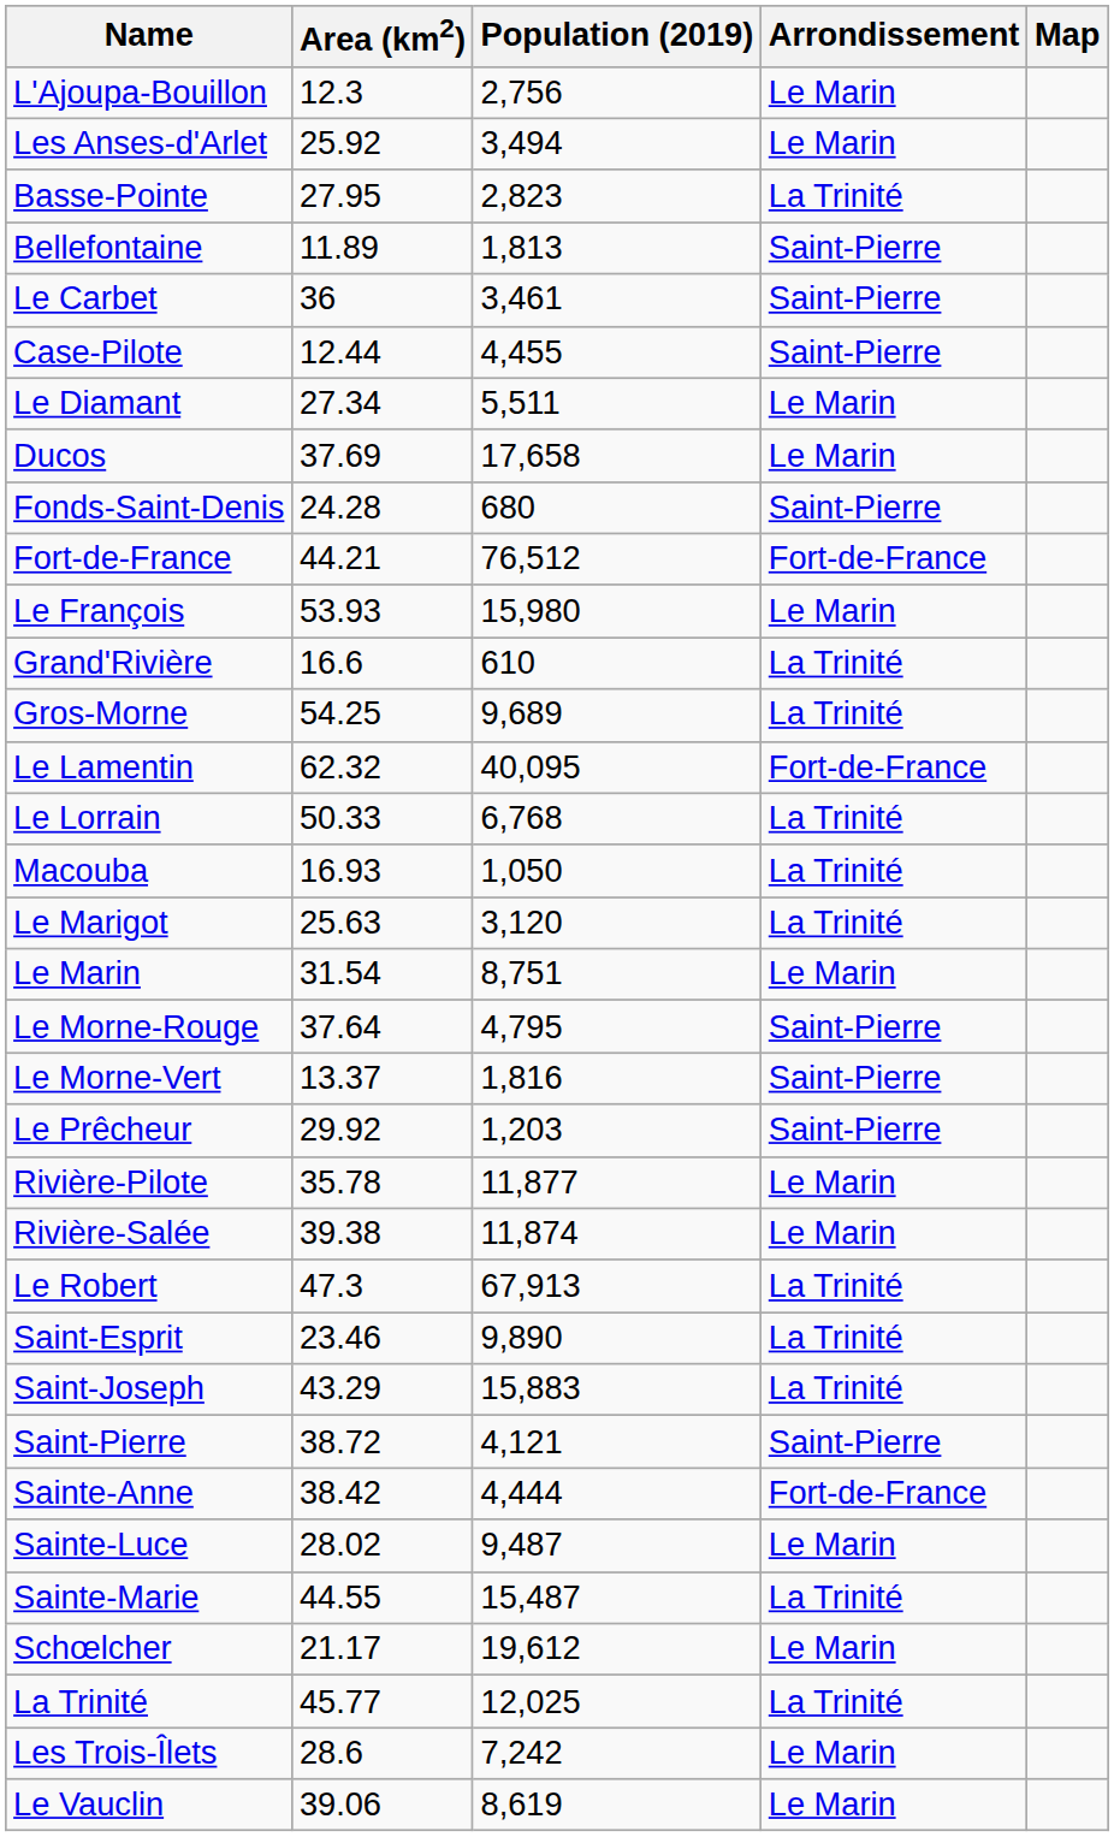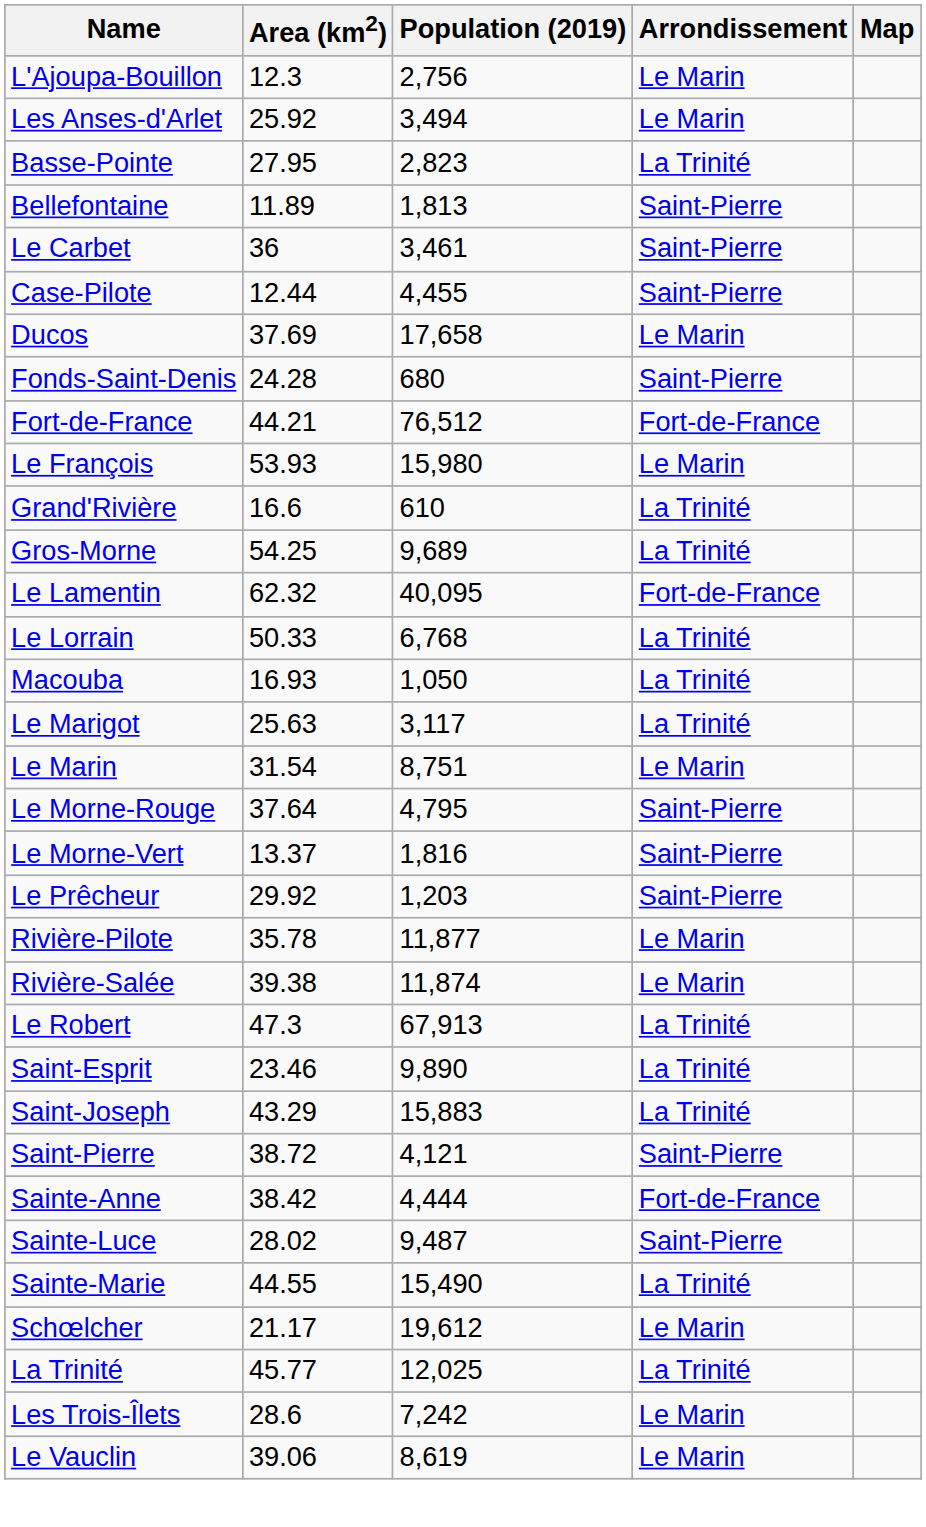- row: Le Diamant | 27.34 | 5,511 | Le Marin
Le Marigot | Population (2019): 3,120 -> 3,117
Sainte-Luce | Arrondissement: Le Marin -> Saint-Pierre
Sainte-Marie | Population (2019): 15,487 -> 15,490
